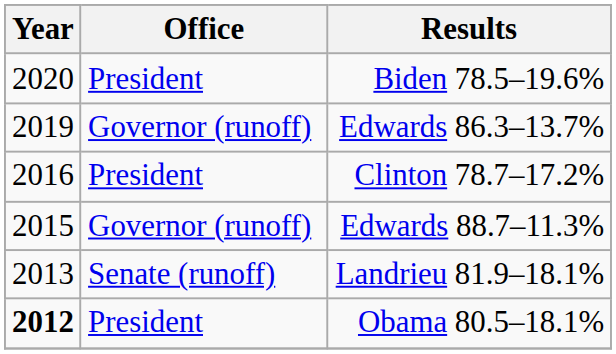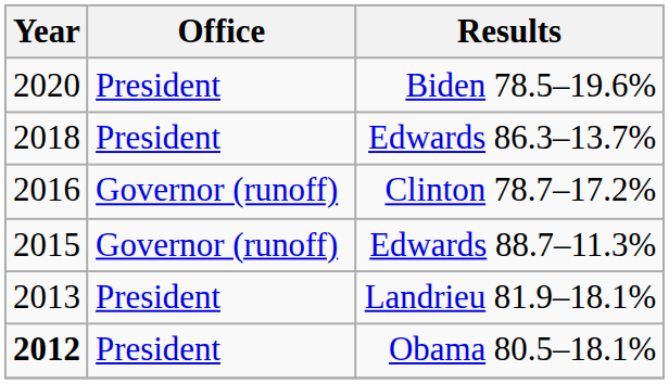Edwards 86.3–13.7% | Year: 2019 -> 2018
Edwards 86.3–13.7% | Office: Governor (runoff) -> President
Clinton 78.7–17.2% | Office: President -> Governor (runoff)
Landrieu 81.9–18.1% | Office: Senate (runoff) -> President
